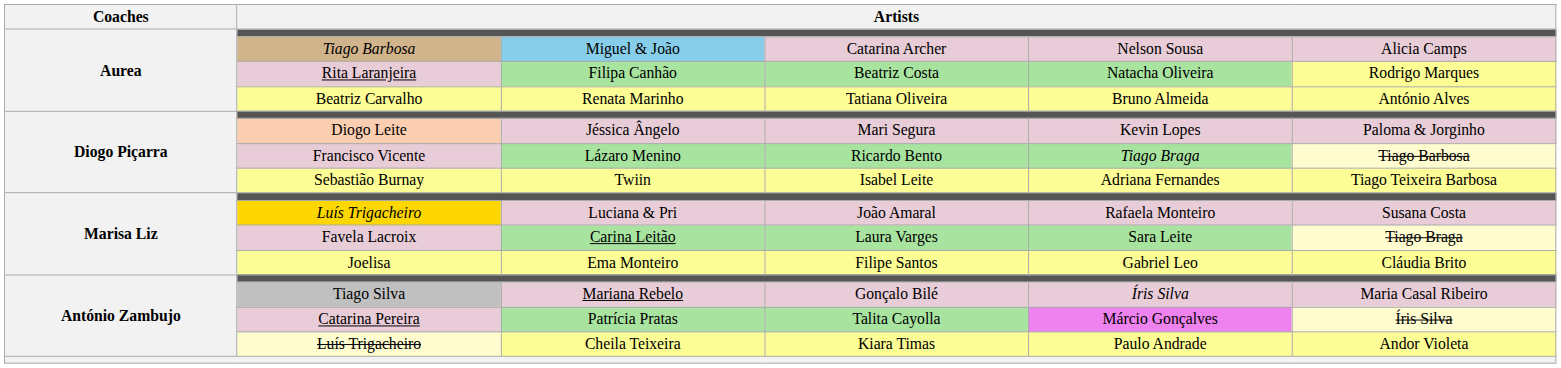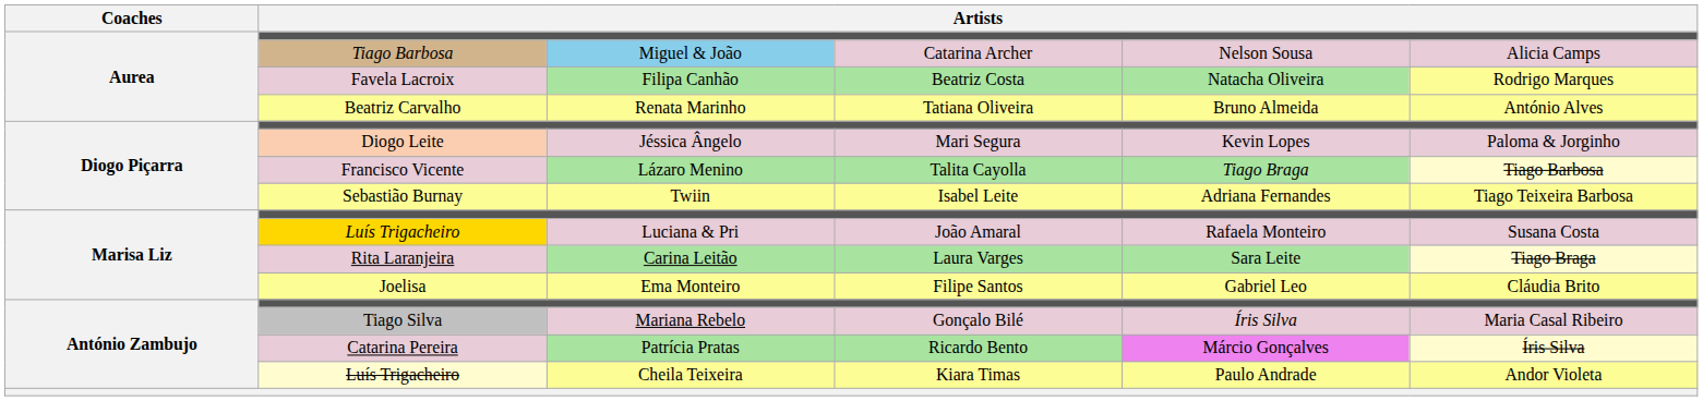Filipa Canhão | column 2: Rita Laranjeira -> Favela Lacroix
Lázaro Menino | column 4: Ricardo Bento -> Talita Cayolla
Carina Leitão | column 2: Favela Lacroix -> Rita Laranjeira
Patrícia Pratas | column 4: Talita Cayolla -> Ricardo Bento
